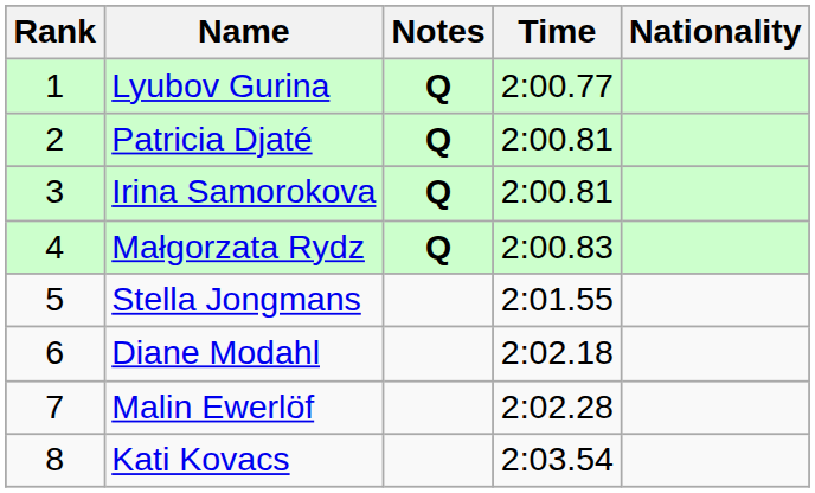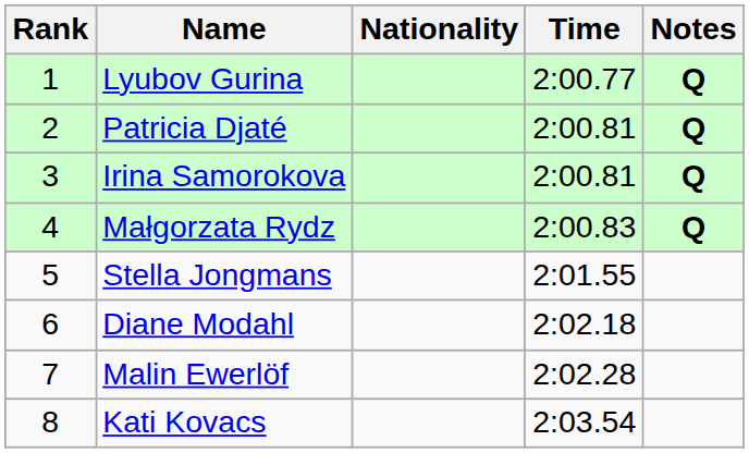columns swapped: Nationality <-> Notes
